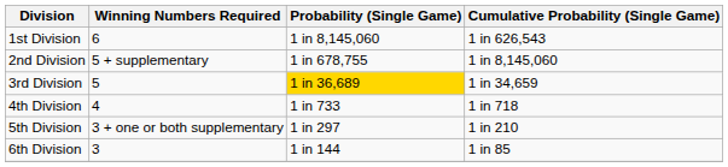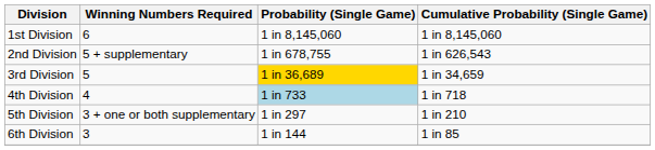1st Division | Cumulative Probability (Single Game): 1 in 626,543 -> 1 in 8,145,060
2nd Division | Cumulative Probability (Single Game): 1 in 8,145,060 -> 1 in 626,543
4th Division | Probability (Single Game): no background -> lightblue background
